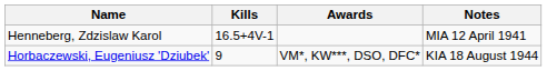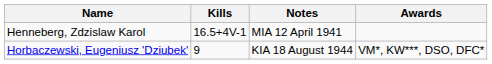columns swapped: Awards <-> Notes
